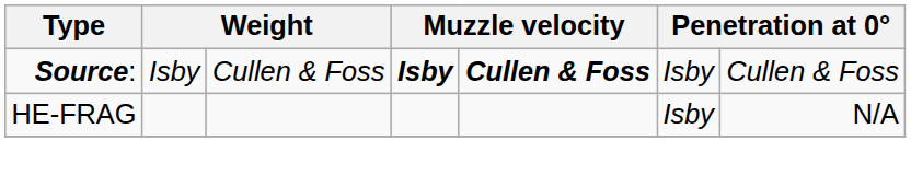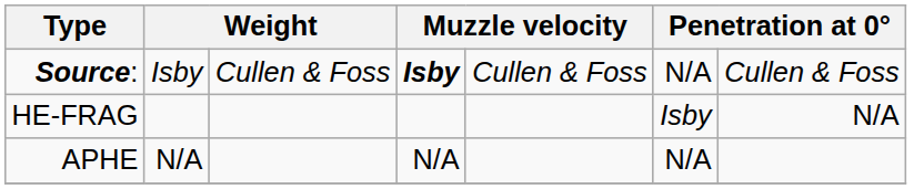Source: | column 5: bold -> normal
Source: | column 6: Isby -> N/A
+ row: APHE | N/A | N/A | N/A
